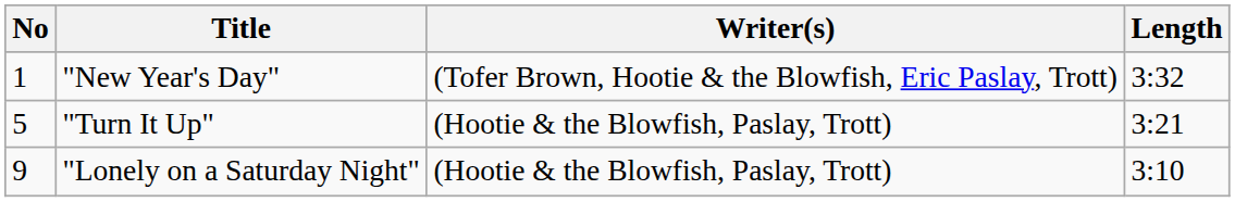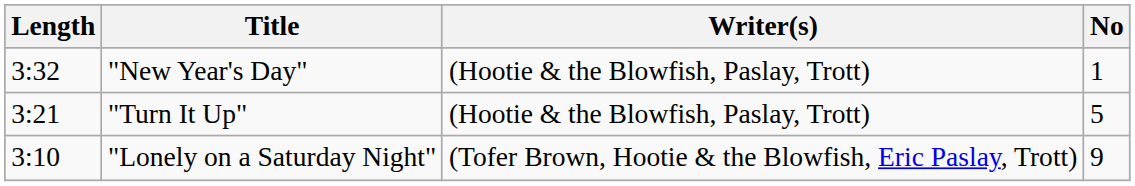columns swapped: No <-> Length
"New Year's Day" | Writer(s): (Tofer Brown, Hootie & the Blowfish, Eric Paslay, Trott) -> (Hootie & the Blowfish, Paslay, Trott)
"Lonely on a Saturday Night" | Writer(s): (Hootie & the Blowfish, Paslay, Trott) -> (Tofer Brown, Hootie & the Blowfish, Eric Paslay, Trott)
